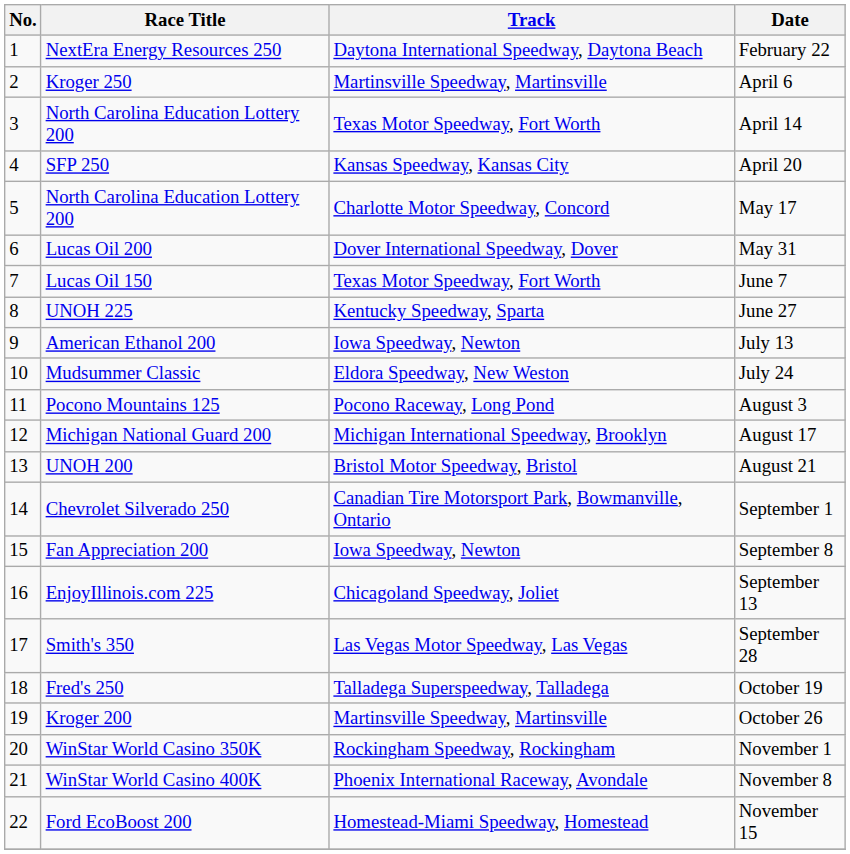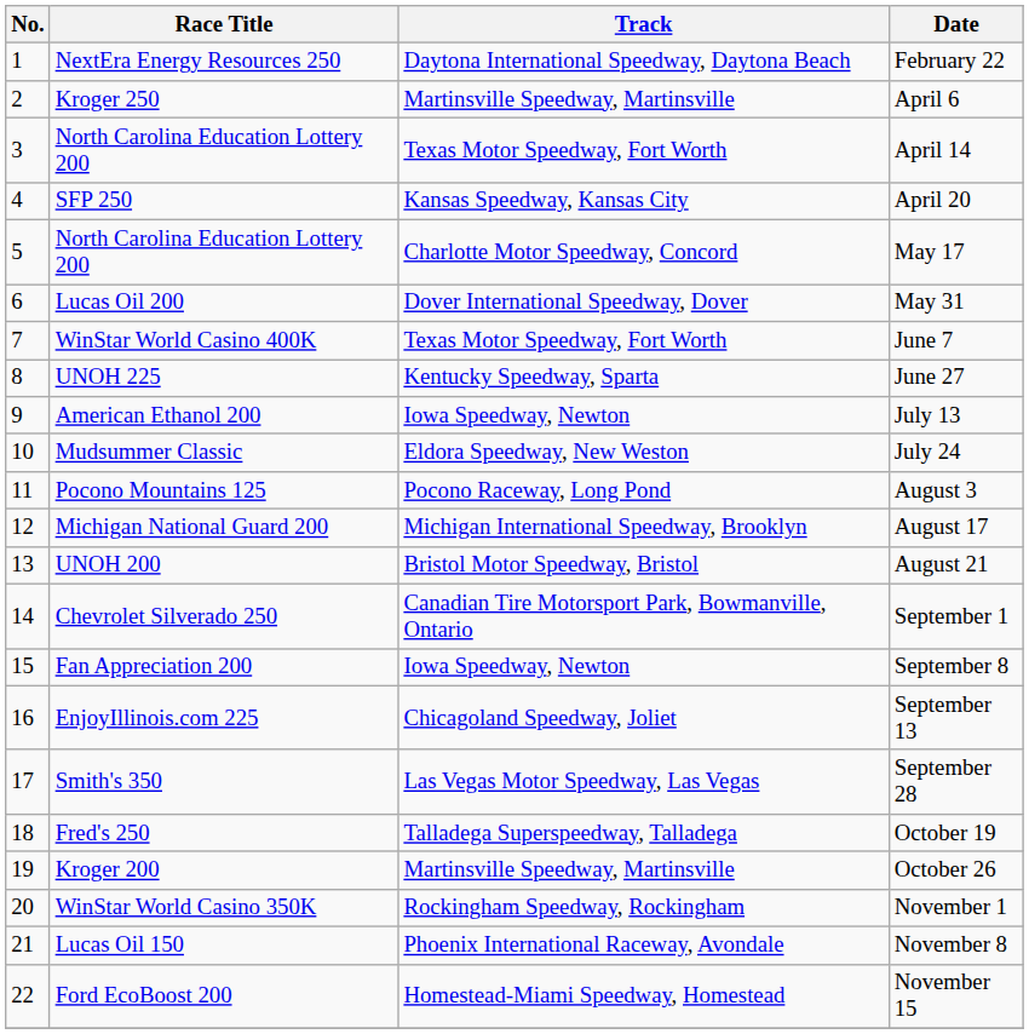June 7 | Race Title: Lucas Oil 150 -> WinStar World Casino 400K
November 8 | Race Title: WinStar World Casino 400K -> Lucas Oil 150
